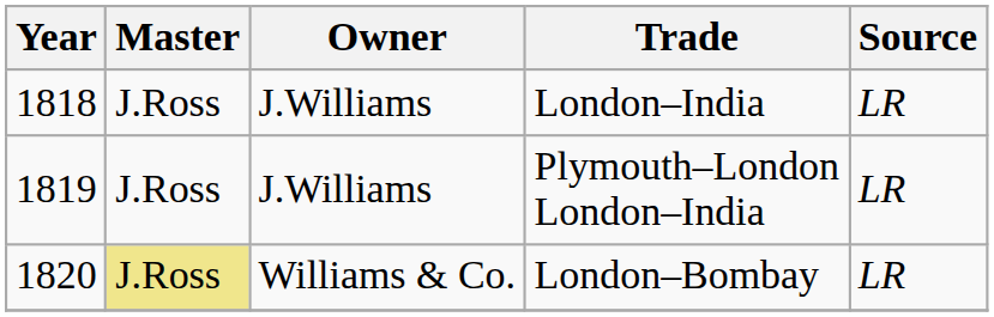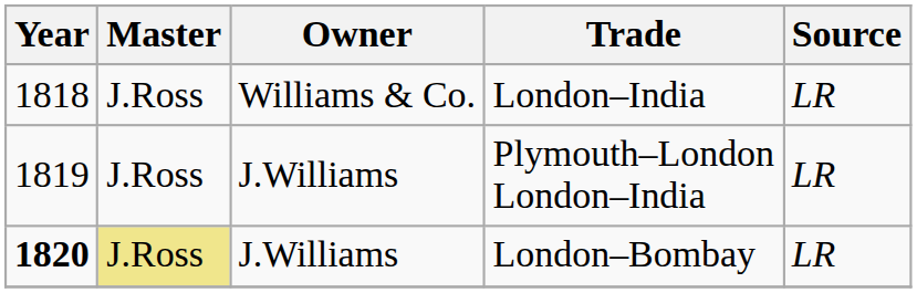London–India | Owner: J.Williams -> Williams & Co.
London–Bombay | Year: normal -> bold
London–Bombay | Owner: Williams & Co. -> J.Williams
